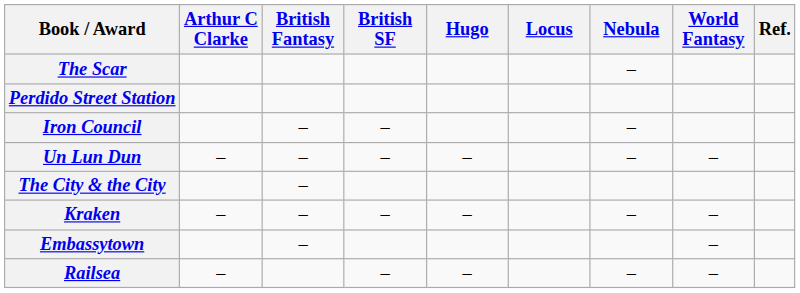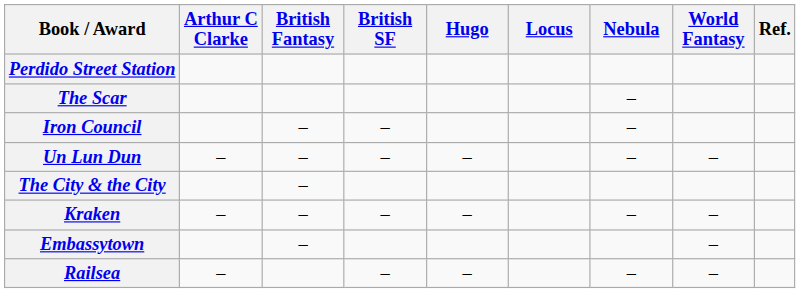rows swapped: Perdido Street Station <-> The Scar
